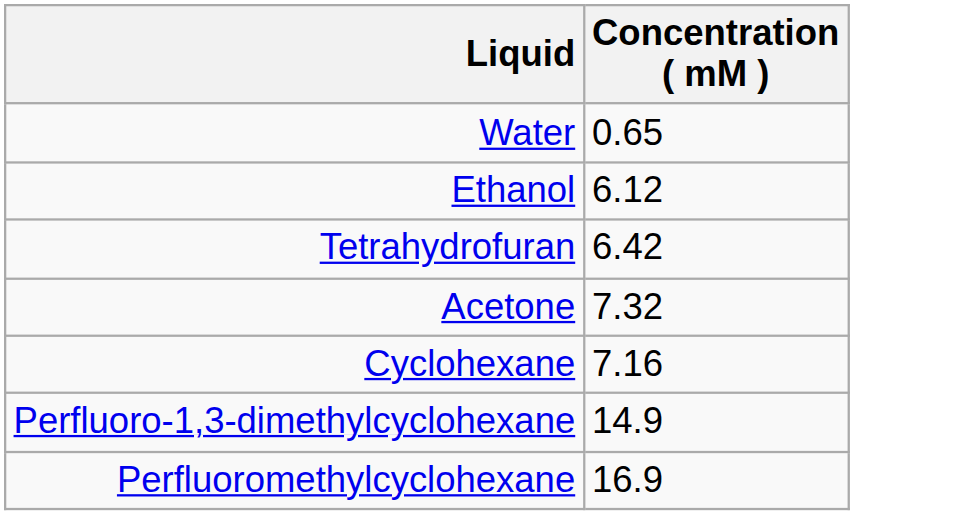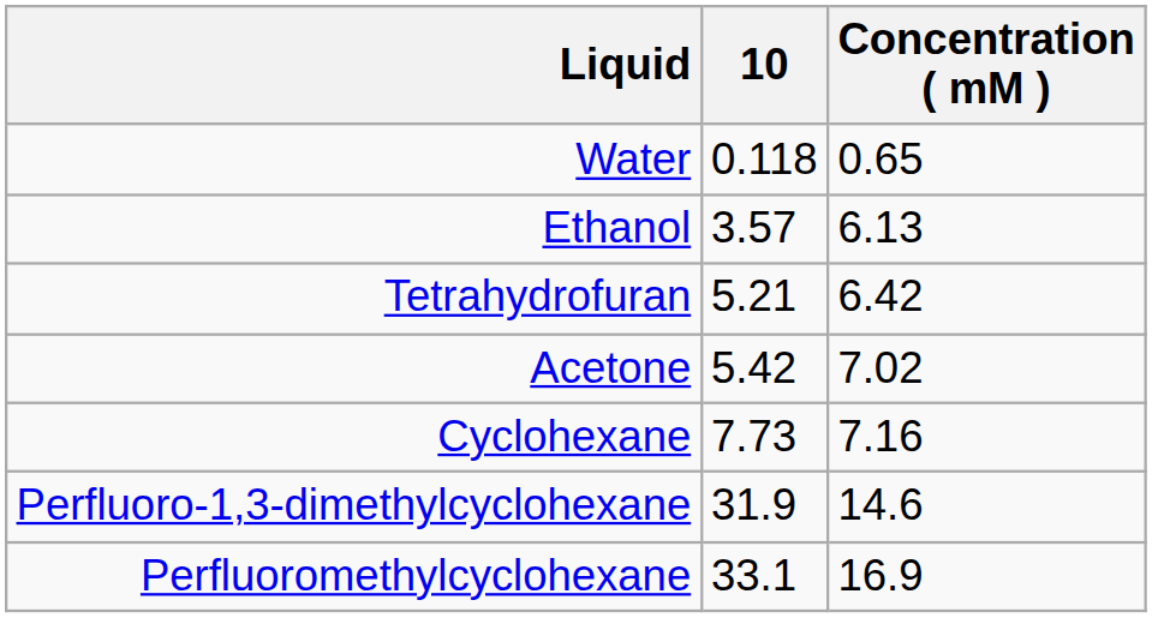+ column: 10 | 0.118 | 3.57 | 5.21 | 5.42 | 7.73 | 31.9 | 33.1
Ethanol | Concentration ( mM ): 6.12 -> 6.13
Acetone | Concentration ( mM ): 7.32 -> 7.02
Perfluoro-1,3-dimethylcyclohexane | Concentration ( mM ): 14.9 -> 14.6
